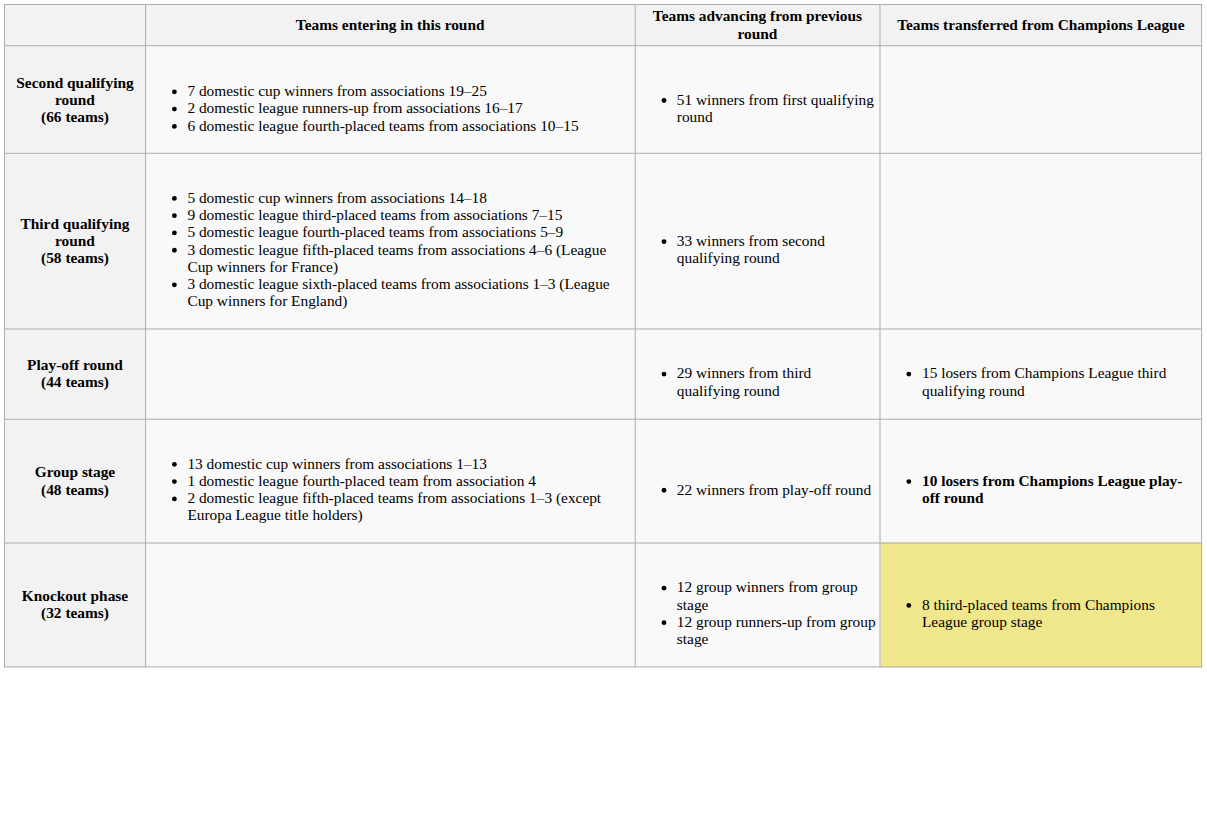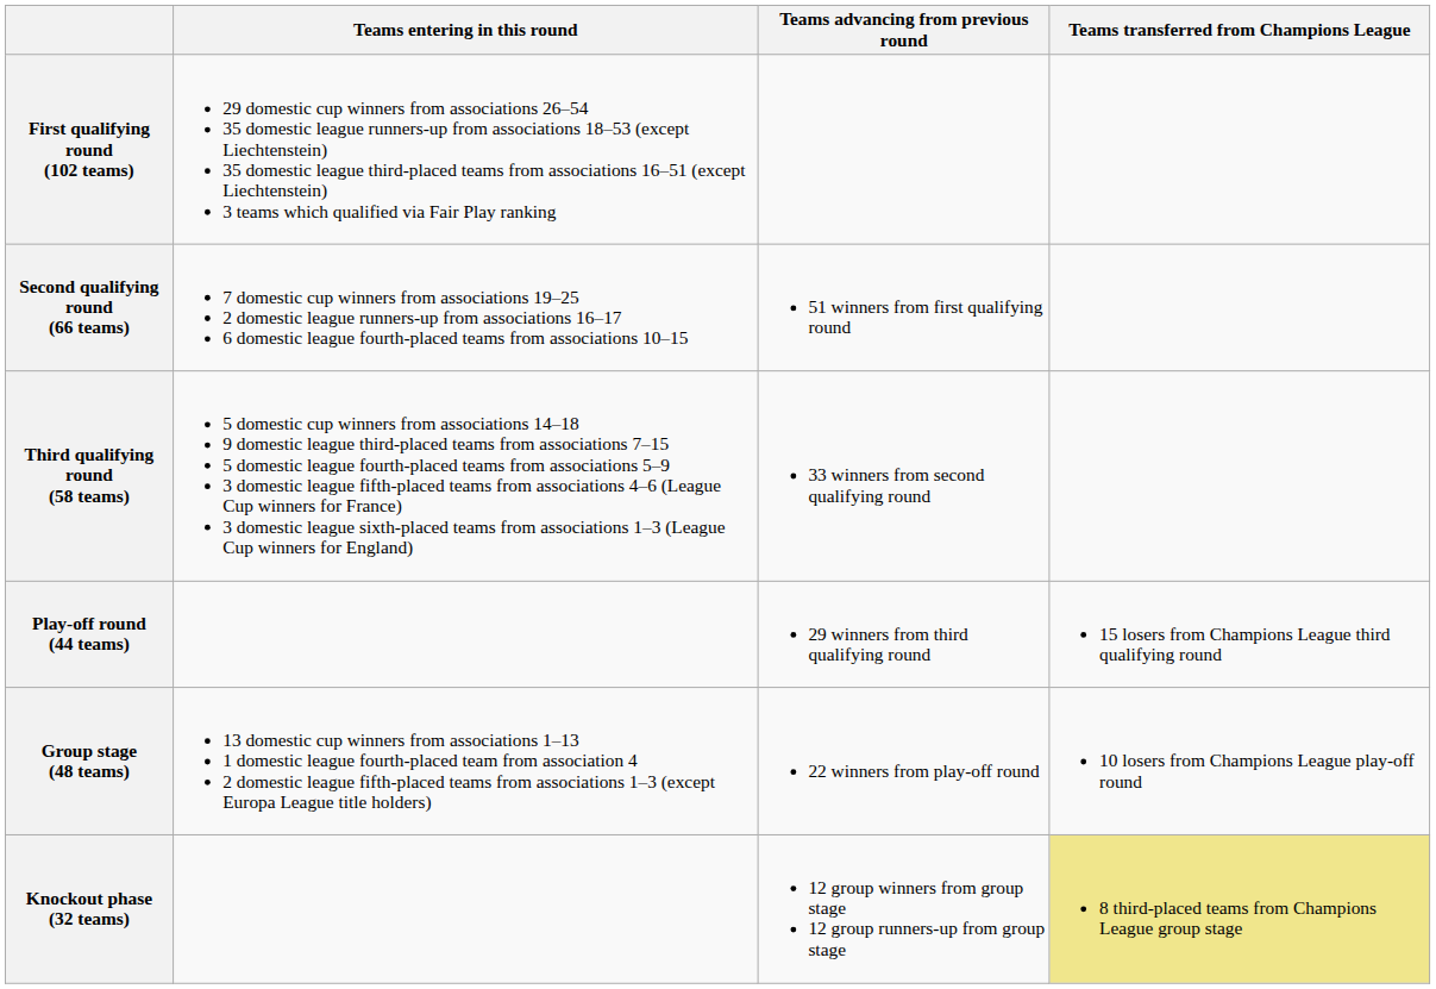+ row: First qualifying round (102 teams) | 29 domestic cup winners from associations 26–54 35 domestic league runners-up from associations 18–53 (except Liechtenstein) 35 domestic league third-placed teams from associations 16–51 (except Liechtenstein) 3 teams which qualified via Fair Play ranking
Group stage (48 teams) | Teams transferred from Champions League: bold -> normal
